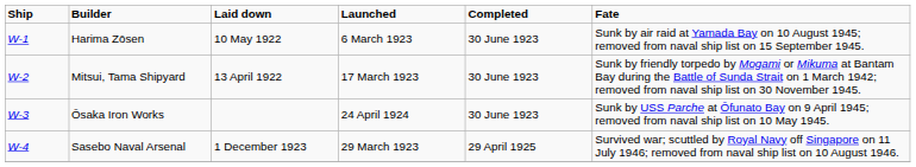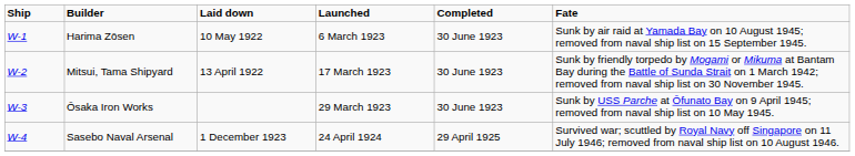Ōsaka Iron Works | Launched: 24 April 1924 -> 29 March 1923
Sasebo Naval Arsenal | Launched: 29 March 1923 -> 24 April 1924
